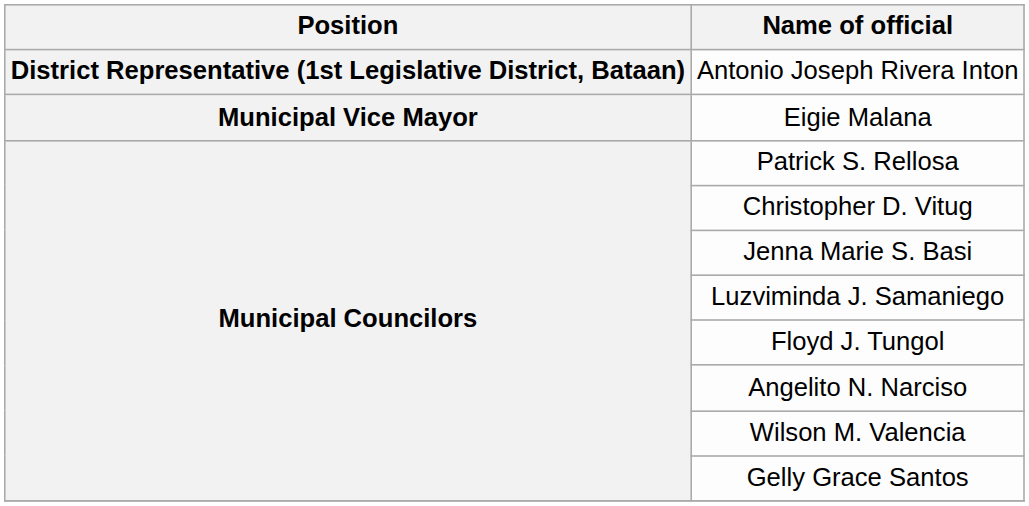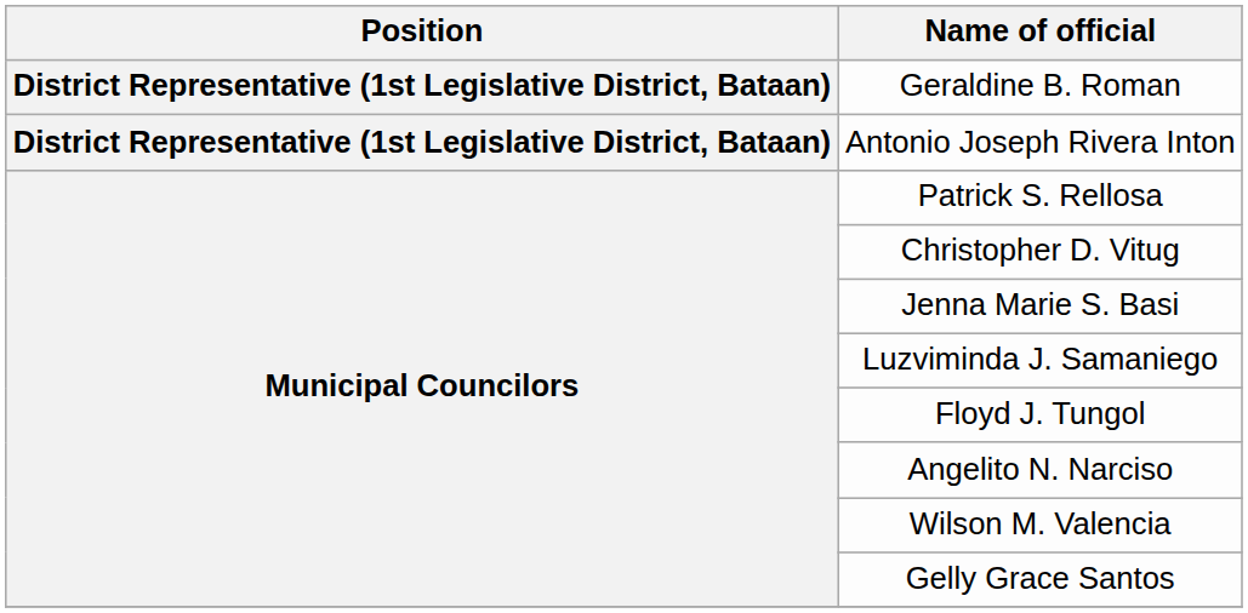+ row: District Representative (1st Legislative District, Bataan) | Geraldine B. Roman
- row: Municipal Vice Mayor | Eigie Malana
